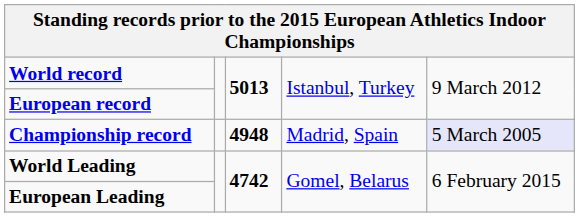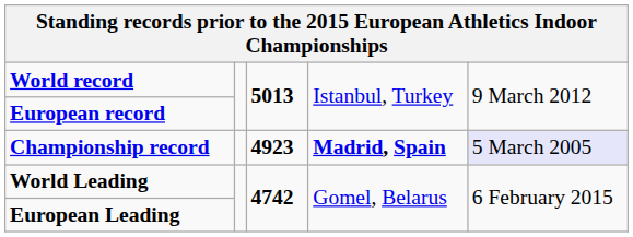Championship record | column 3: 4948 -> 4923
Championship record | column 4: normal -> bold
